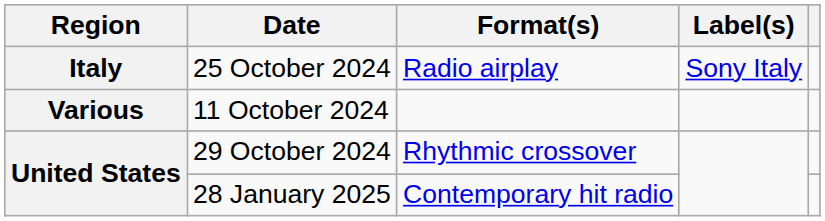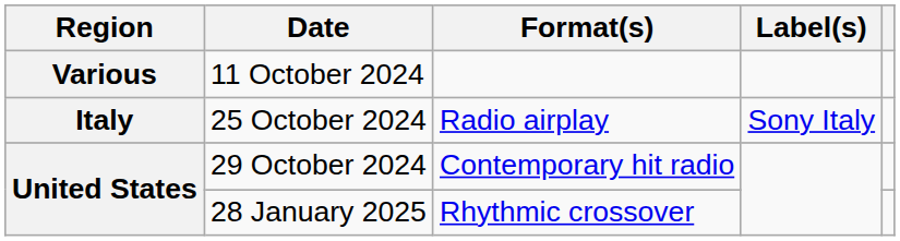rows swapped: 11 October 2024 <-> 25 October 2024
29 October 2024 | Format(s): Rhythmic crossover -> Contemporary hit radio
28 January 2025 | Format(s): Contemporary hit radio -> Rhythmic crossover
